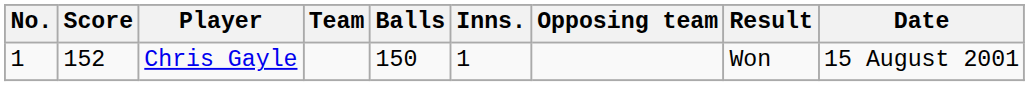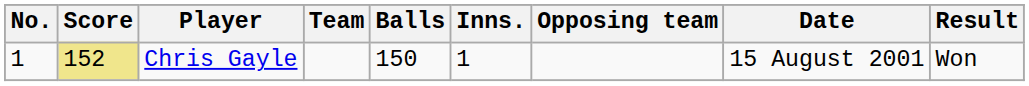columns swapped: Date <-> Result
Chris Gayle | Score: no background -> khaki background
